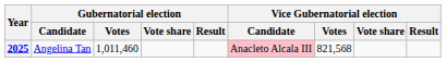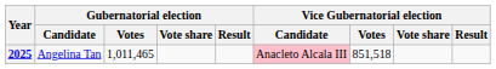2025 | Gubernatorial election / Votes: 1,011,460 -> 1,011,465
2025 | Vice Gubernatorial election / Votes: 821,568 -> 851,518
